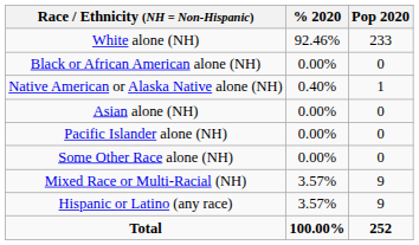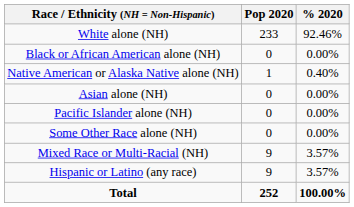columns swapped: Pop 2020 <-> % 2020
